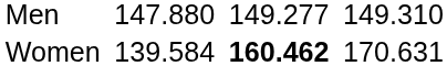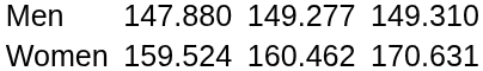Women | column 3: 139.584 -> 159.524
Women | column 5: bold -> normal
